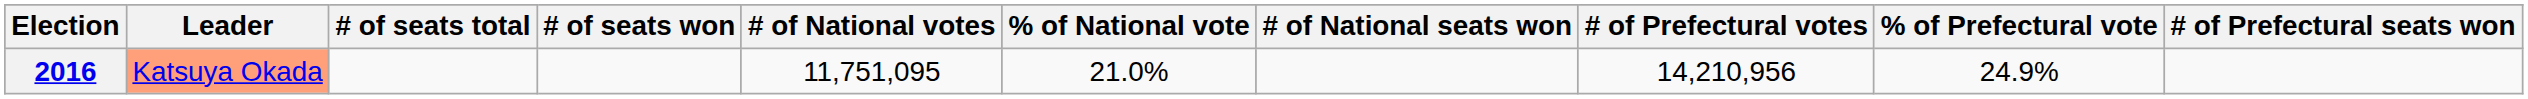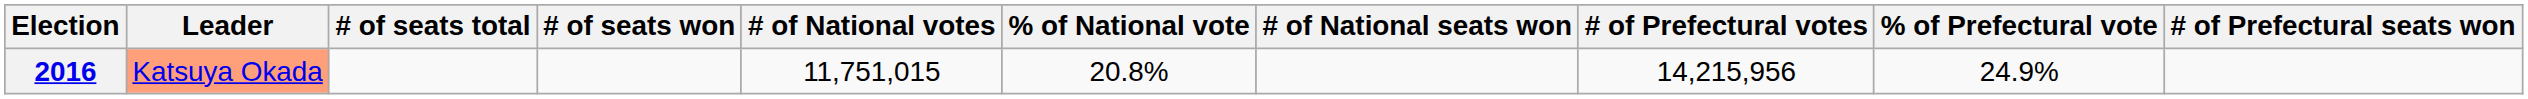2016 | # of National votes: 11,751,095 -> 11,751,015
2016 | % of National vote: 21.0% -> 20.8%
2016 | # of Prefectural votes: 14,210,956 -> 14,215,956
